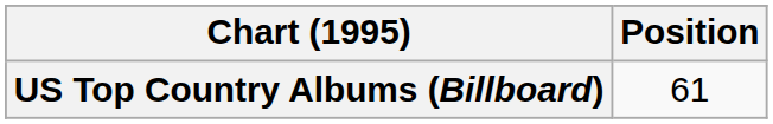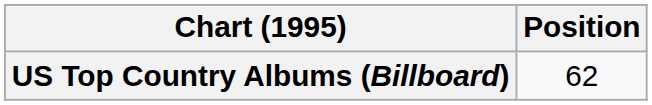US Top Country Albums (Billboard) | Position: 61 -> 62
